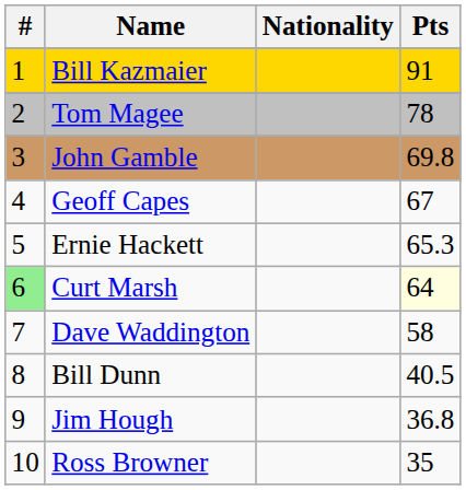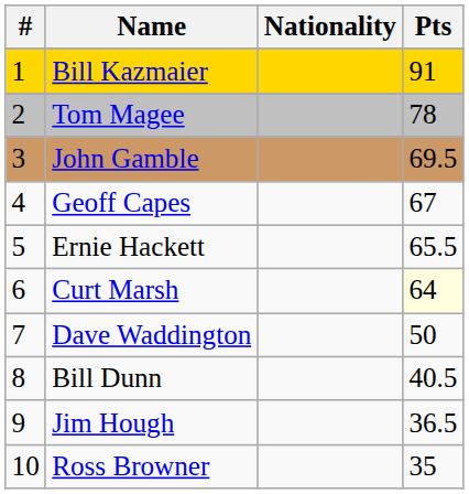John Gamble | Pts: 69.8 -> 69.5
Ernie Hackett | Pts: 65.3 -> 65.5
Curt Marsh | #: lightgreen background -> no background
Dave Waddington | Pts: 58 -> 50
Jim Hough | Pts: 36.8 -> 36.5
